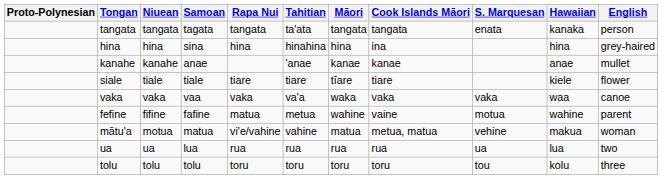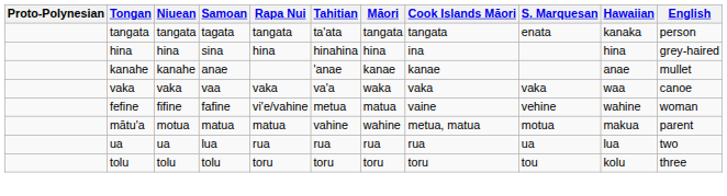- row: siale | tiale | tiale | tiare | tiare | tīare | tiare | kiele | flower
fefine | Rapa Nui: matua -> vi'e/vahine
fefine | Māori: wahine -> matua
fefine | S. Marquesan: motua -> vehine
fefine | English: parent -> woman
mātu'a | Rapa Nui: vi'e/vahine -> matua
mātu'a | Māori: matua -> wahine
mātu'a | S. Marquesan: vehine -> motua
mātu'a | English: woman -> parent
